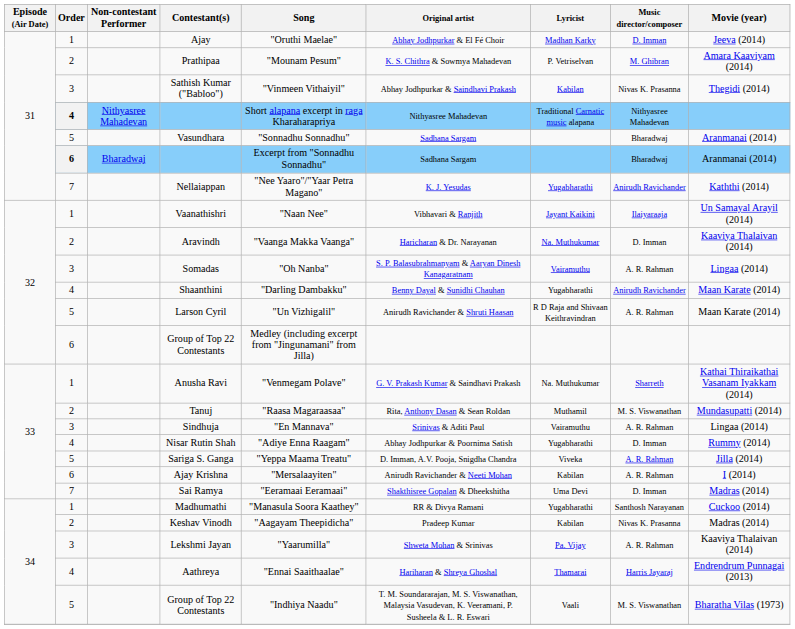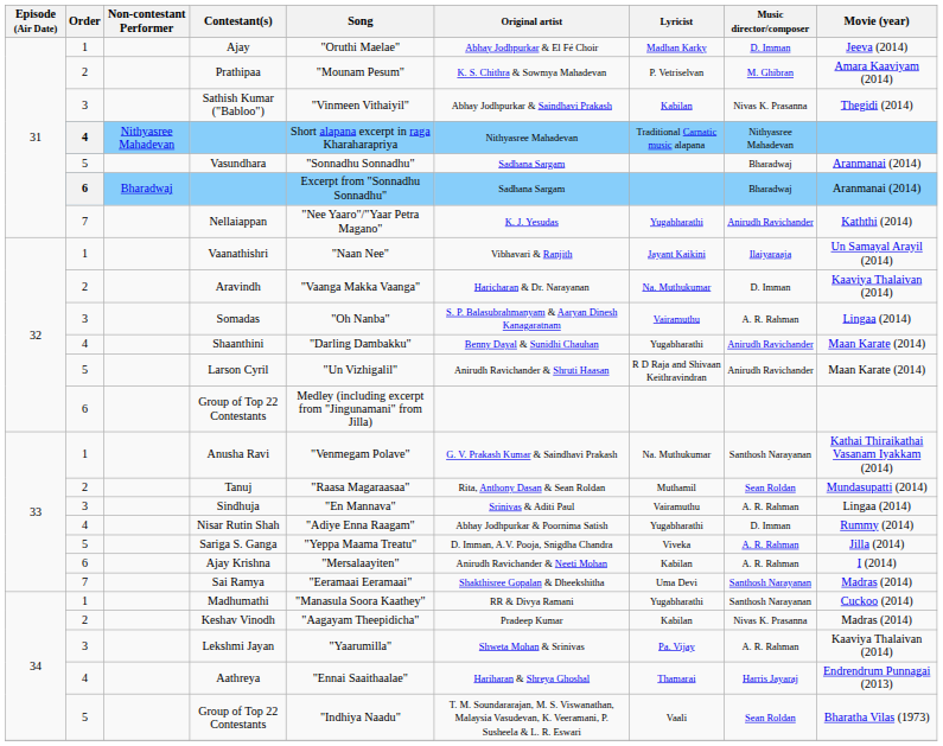Larson Cyril | Music director/composer: A. R. Rahman -> Anirudh Ravichander
Anusha Ravi | Music director/composer: Sharreth -> Santhosh Narayanan
Tanuj | Music director/composer: M. S. Viswanathan -> Sean Roldan
Sai Ramya | Music director/composer: D. Imman -> Santhosh Narayanan
5 / Group of Top 22 Contestants | Music director/composer: M. S. Viswanathan -> Sean Roldan
